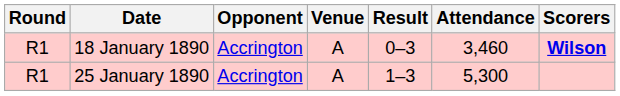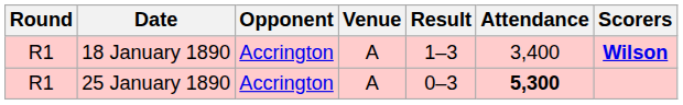18 January 1890 | Result: 0–3 -> 1–3
18 January 1890 | Attendance: 3,460 -> 3,400
25 January 1890 | Result: 1–3 -> 0–3
25 January 1890 | Attendance: normal -> bold
